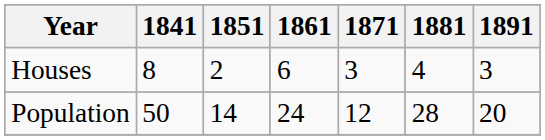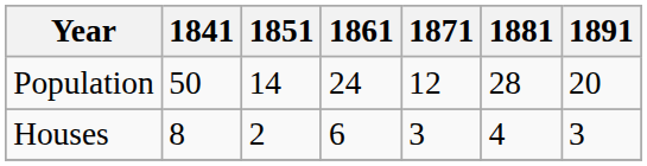rows swapped: Population <-> Houses
